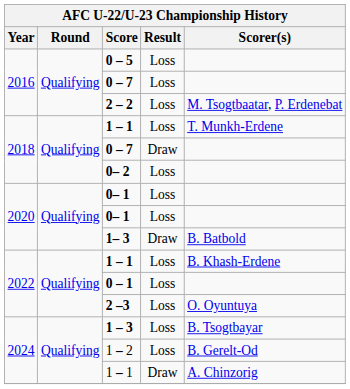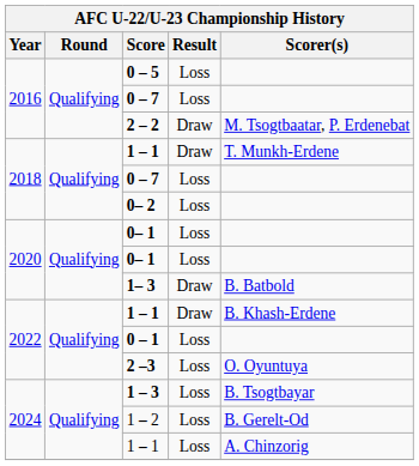2 – 2 | Result: Loss -> Draw
2018 / 1 – 1 | Result: Loss -> Draw
2018 / 0 – 7 | Result: Draw -> Loss
2022 / 1 – 1 | Result: Loss -> Draw
2024 / 1 – 1 | Result: Draw -> Loss
